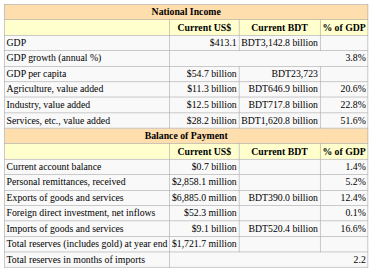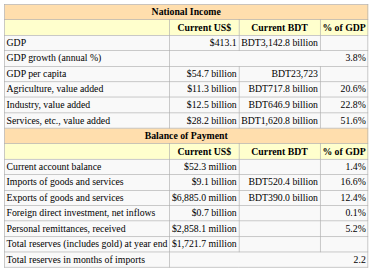Agriculture, value added | Current BDT: BDT646.9 billion -> BDT717.8 billion
Industry, value added | Current BDT: BDT717.8 billion -> BDT646.9 billion
Current account balance | Current US$: $0.7 billion -> $52.3 million
rows swapped: Imports of goods and services <-> Personal remittances, received
Foreign direct investment, net inflows | Current US$: $52.3 million -> $0.7 billion
